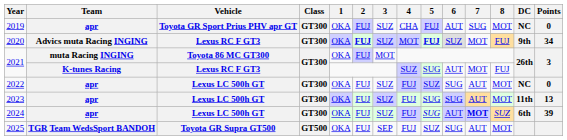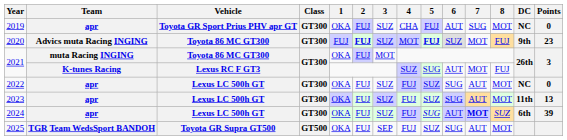2020 | Vehicle: Lexus RC F GT3 -> Toyota 86 MC GT300
2020 | 1: OKA -> FUJ
2020 | Points: 34 -> 23
2023 | 5: SUG -> SUZ
